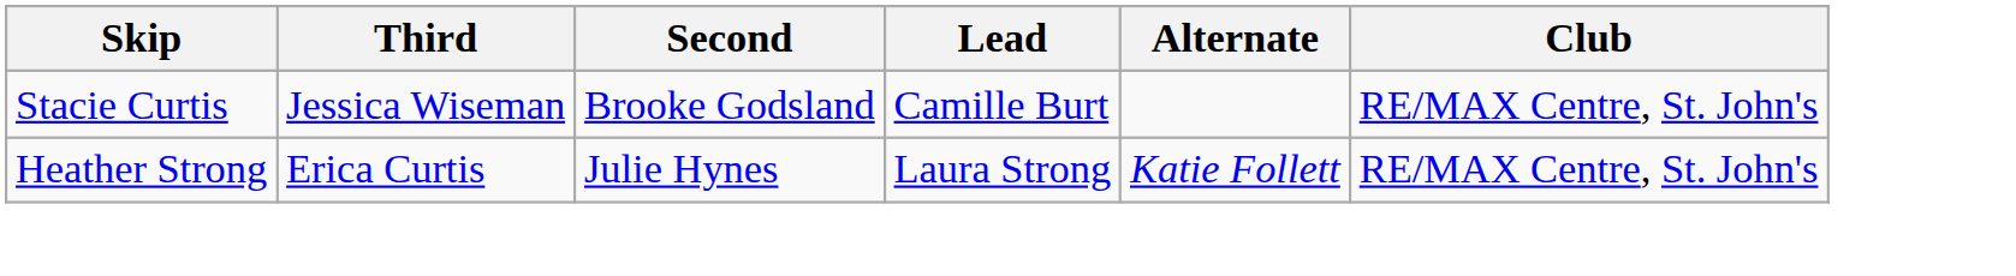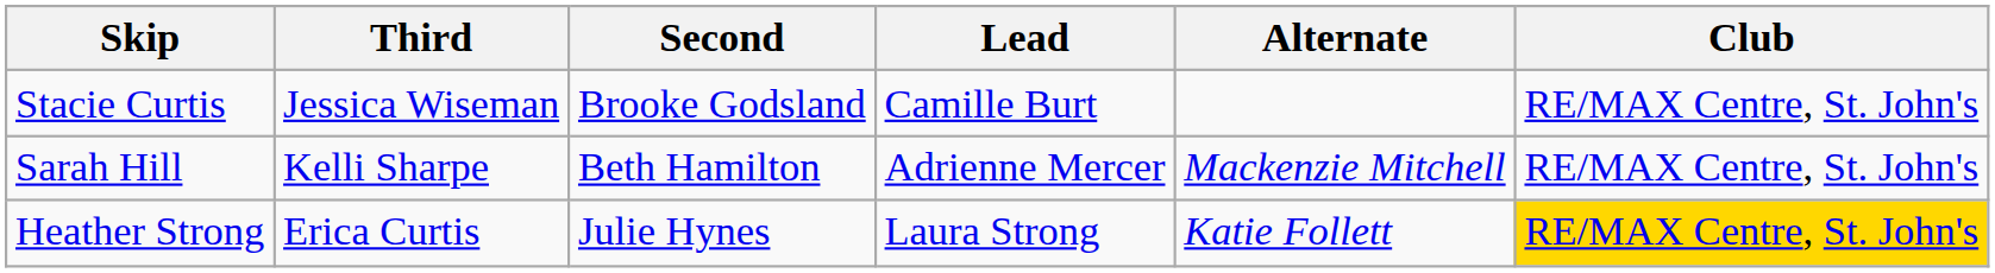+ row: Sarah Hill | Kelli Sharpe | Beth Hamilton | Adrienne Mercer | Mackenzie Mitchell | RE/MAX Centre, St. John's
Heather Strong | Club: no background -> gold background
